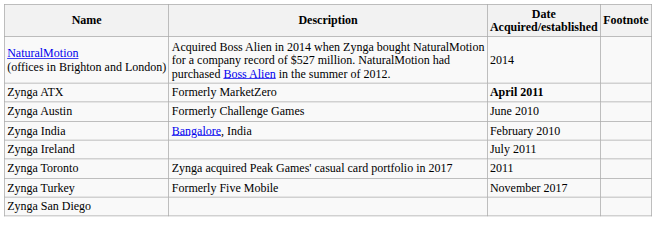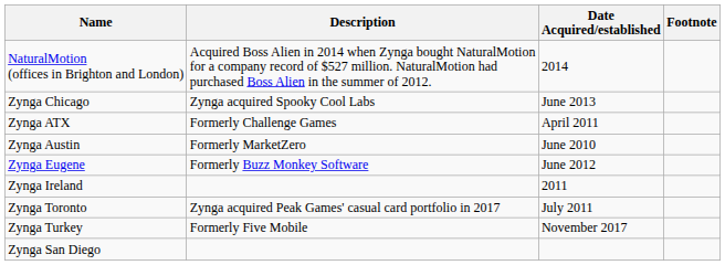+ row: Zynga Chicago | Zynga acquired Spooky Cool Labs | June 2013
Zynga ATX | Description: Formerly MarketZero -> Formerly Challenge Games
Zynga ATX | Date Acquired/established: bold -> normal
Zynga Austin | Description: Formerly Challenge Games -> Formerly MarketZero
+ row: Zynga Eugene | Formerly Buzz Monkey Software | June 2012
- row: Zynga India | Bangalore, India | February 2010
Zynga Ireland | Date Acquired/established: July 2011 -> 2011
Zynga Toronto | Date Acquired/established: 2011 -> July 2011
